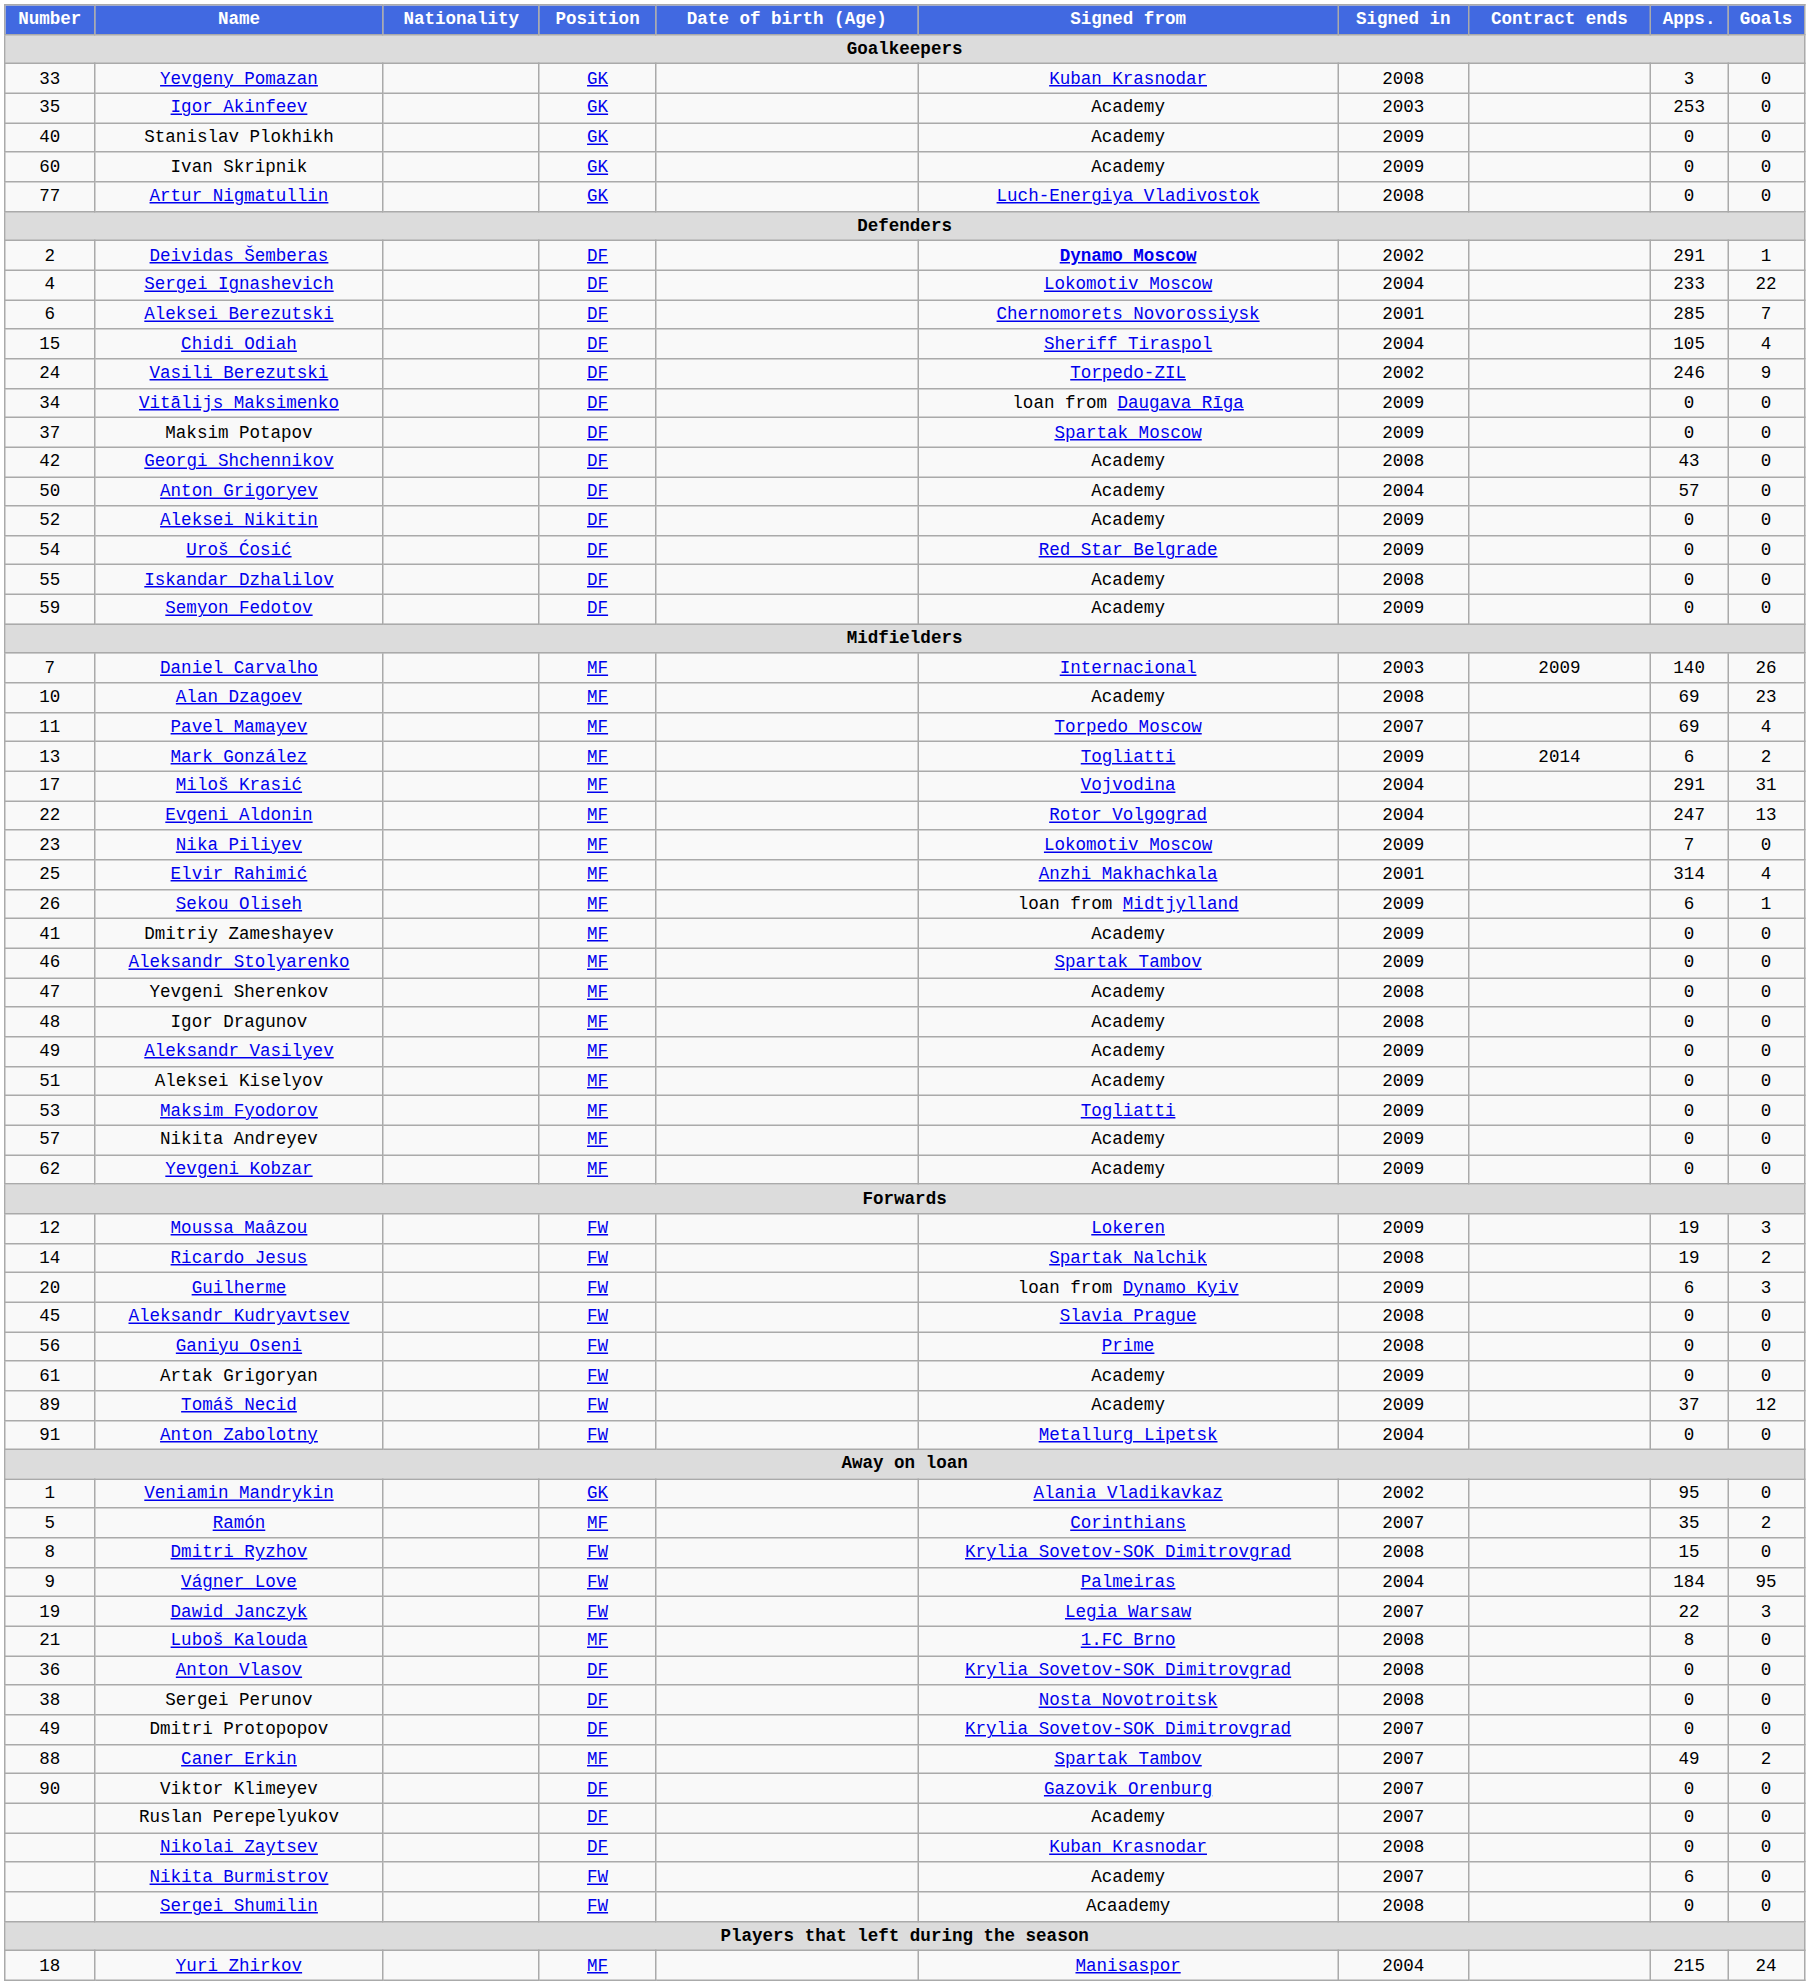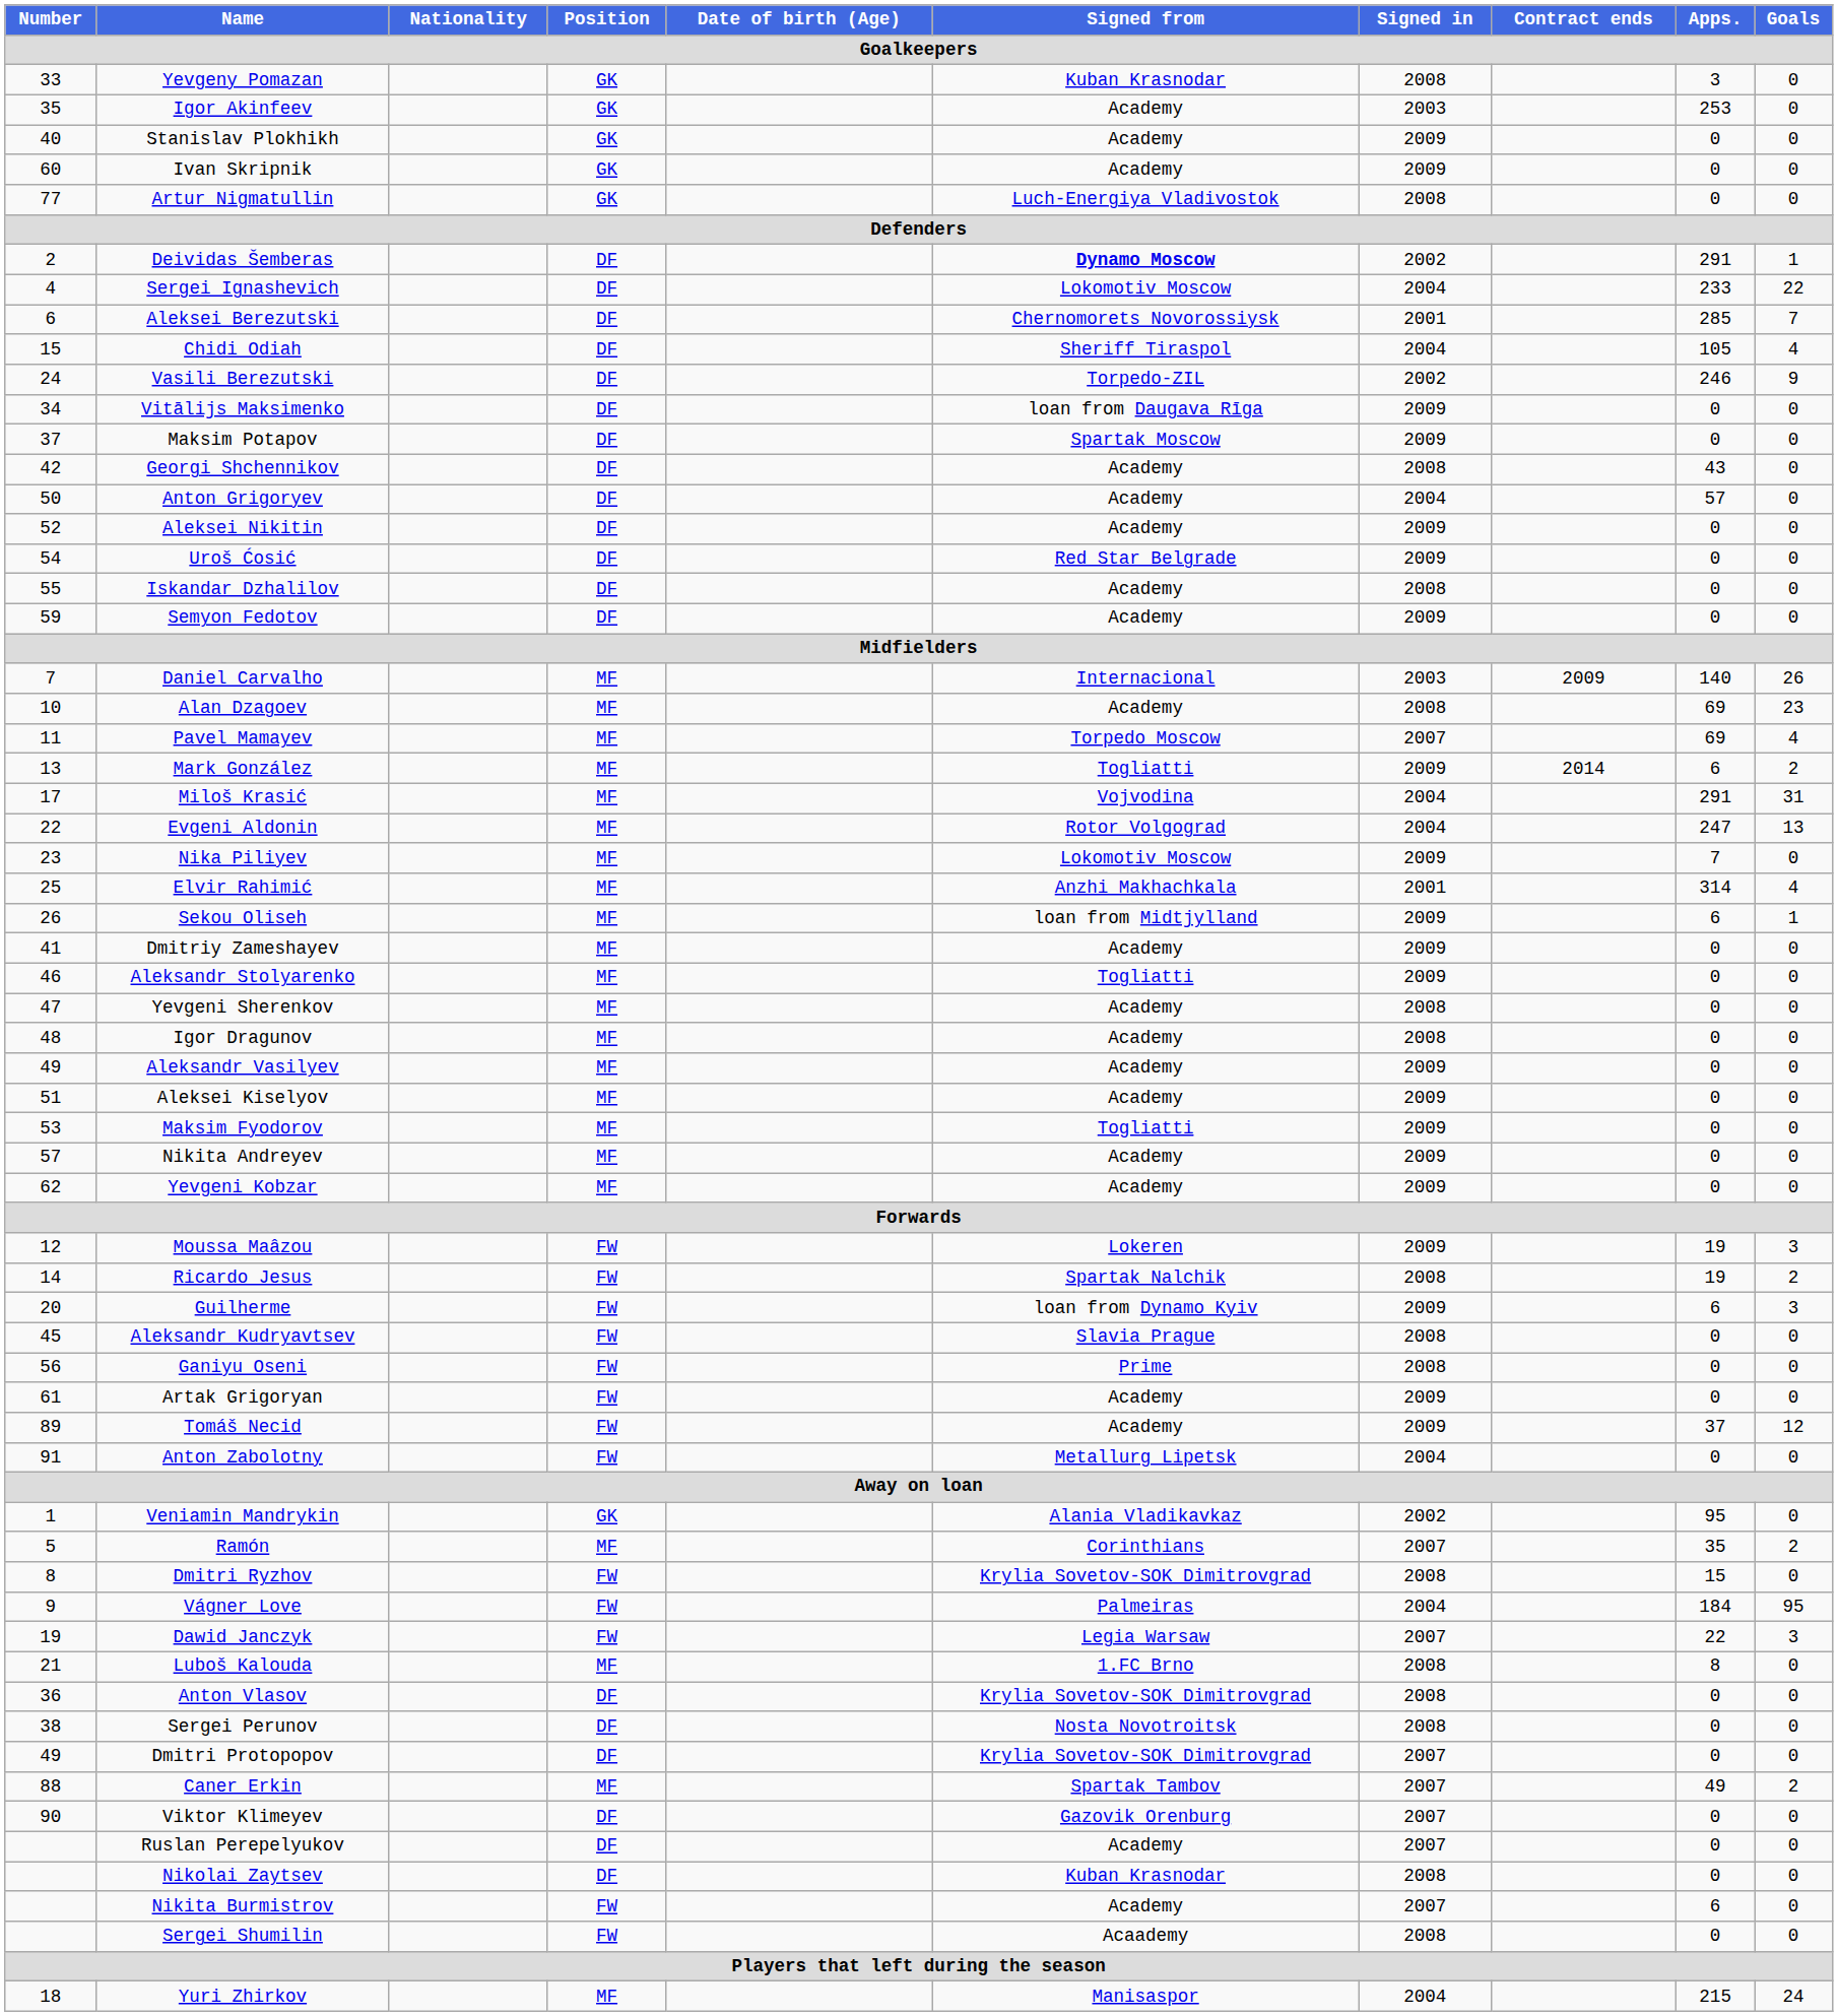Aleksandr Stolyarenko | Signed from: Spartak Tambov -> Togliatti
